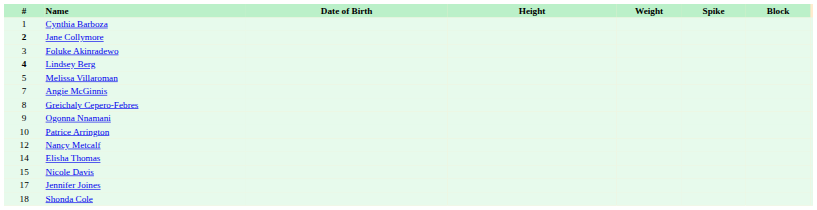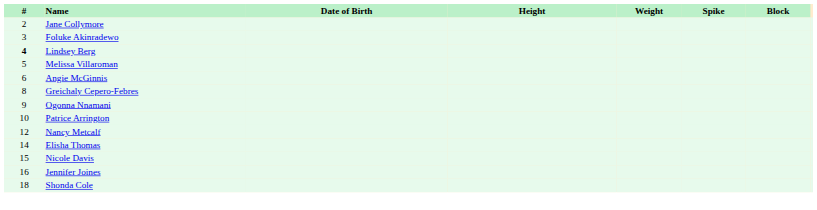- row: 1 | Cynthia Barboza
Jane Collymore | #: bold -> normal
Angie McGinnis | #: 7 -> 6
Jennifer Joines | #: 17 -> 16
